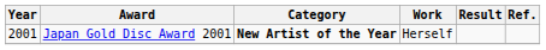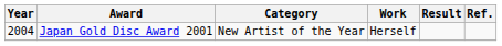Japan Gold Disc Award 2001 | Year: 2001 -> 2004
Japan Gold Disc Award 2001 | Category: bold -> normal
